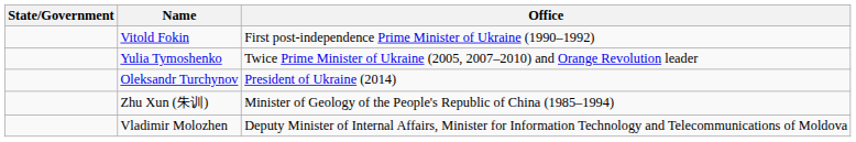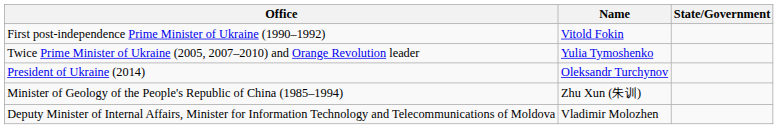columns swapped: State/Government <-> Office
